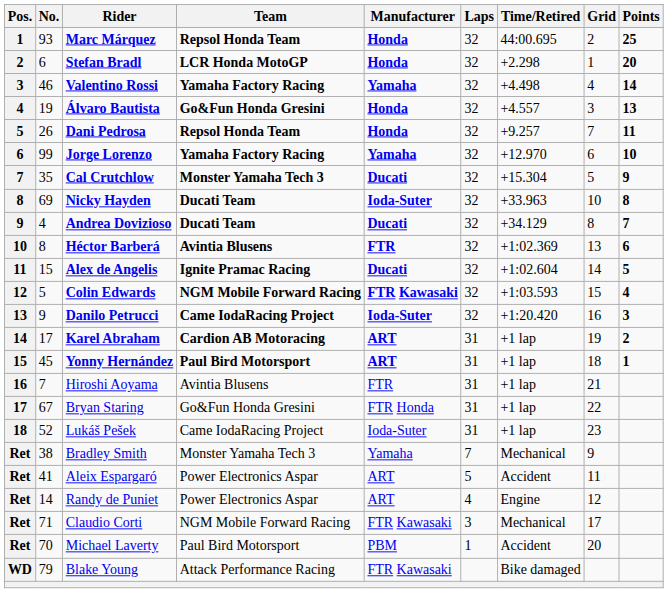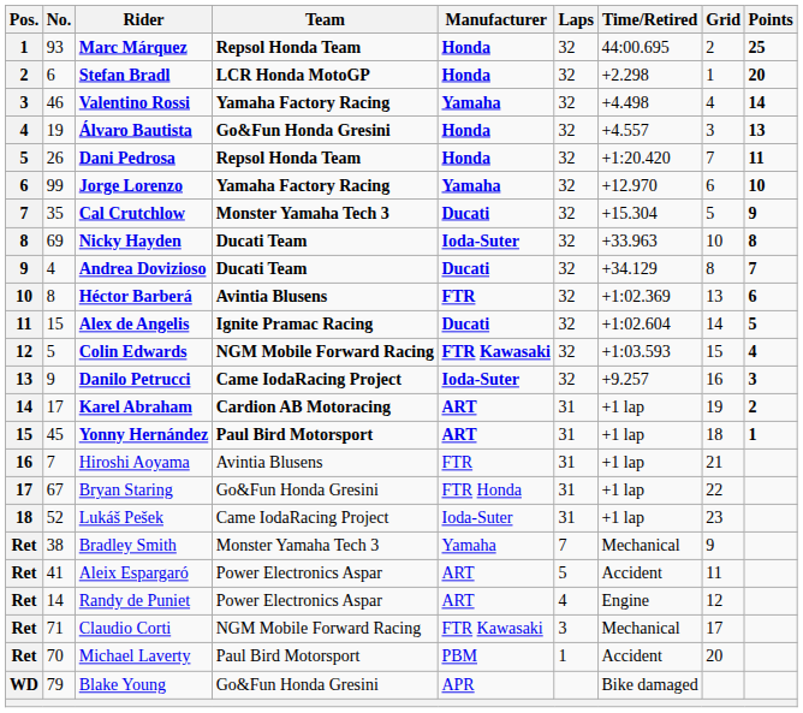Dani Pedrosa | Time/Retired: +9.257 -> +1:20.420
Danilo Petrucci | Time/Retired: +1:20.420 -> +9.257
Blake Young | Team: Attack Performance Racing -> Go&Fun Honda Gresini
Blake Young | Manufacturer: FTR Kawasaki -> APR
